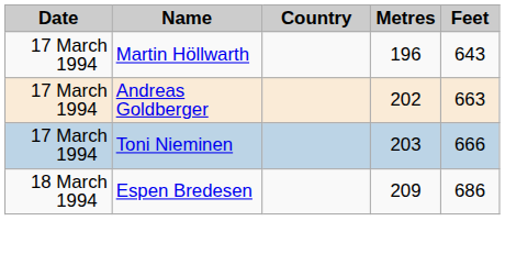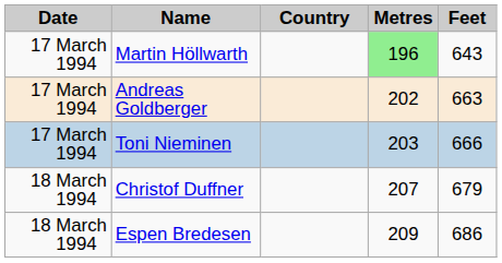Martin Höllwarth | Metres: no background -> lightgreen background
+ row: 18 March 1994 | Christof Duffner | 207 | 679
